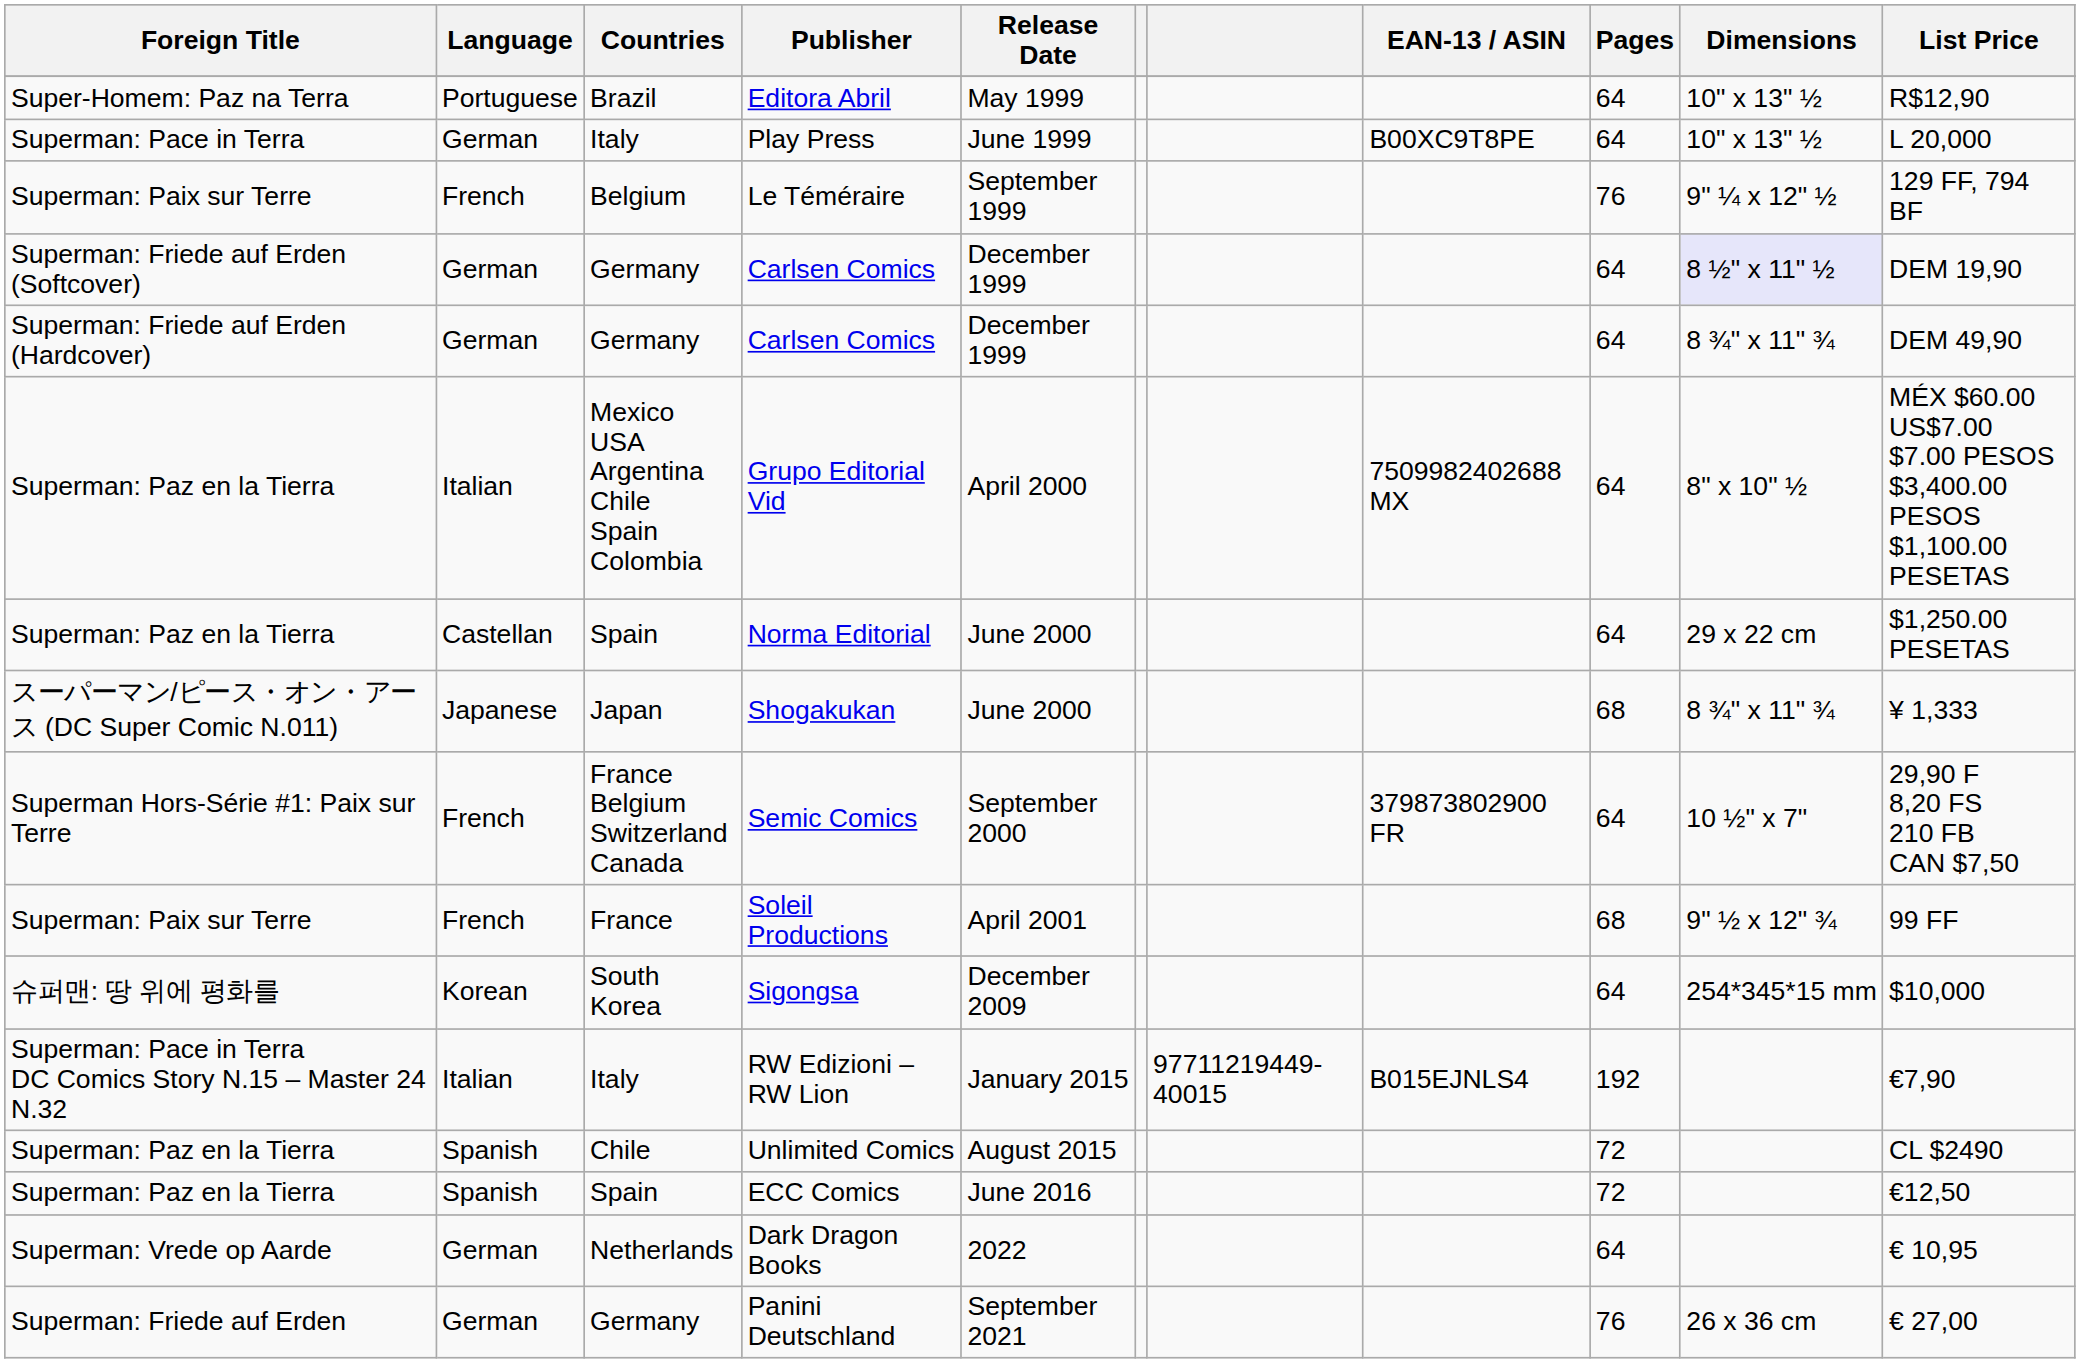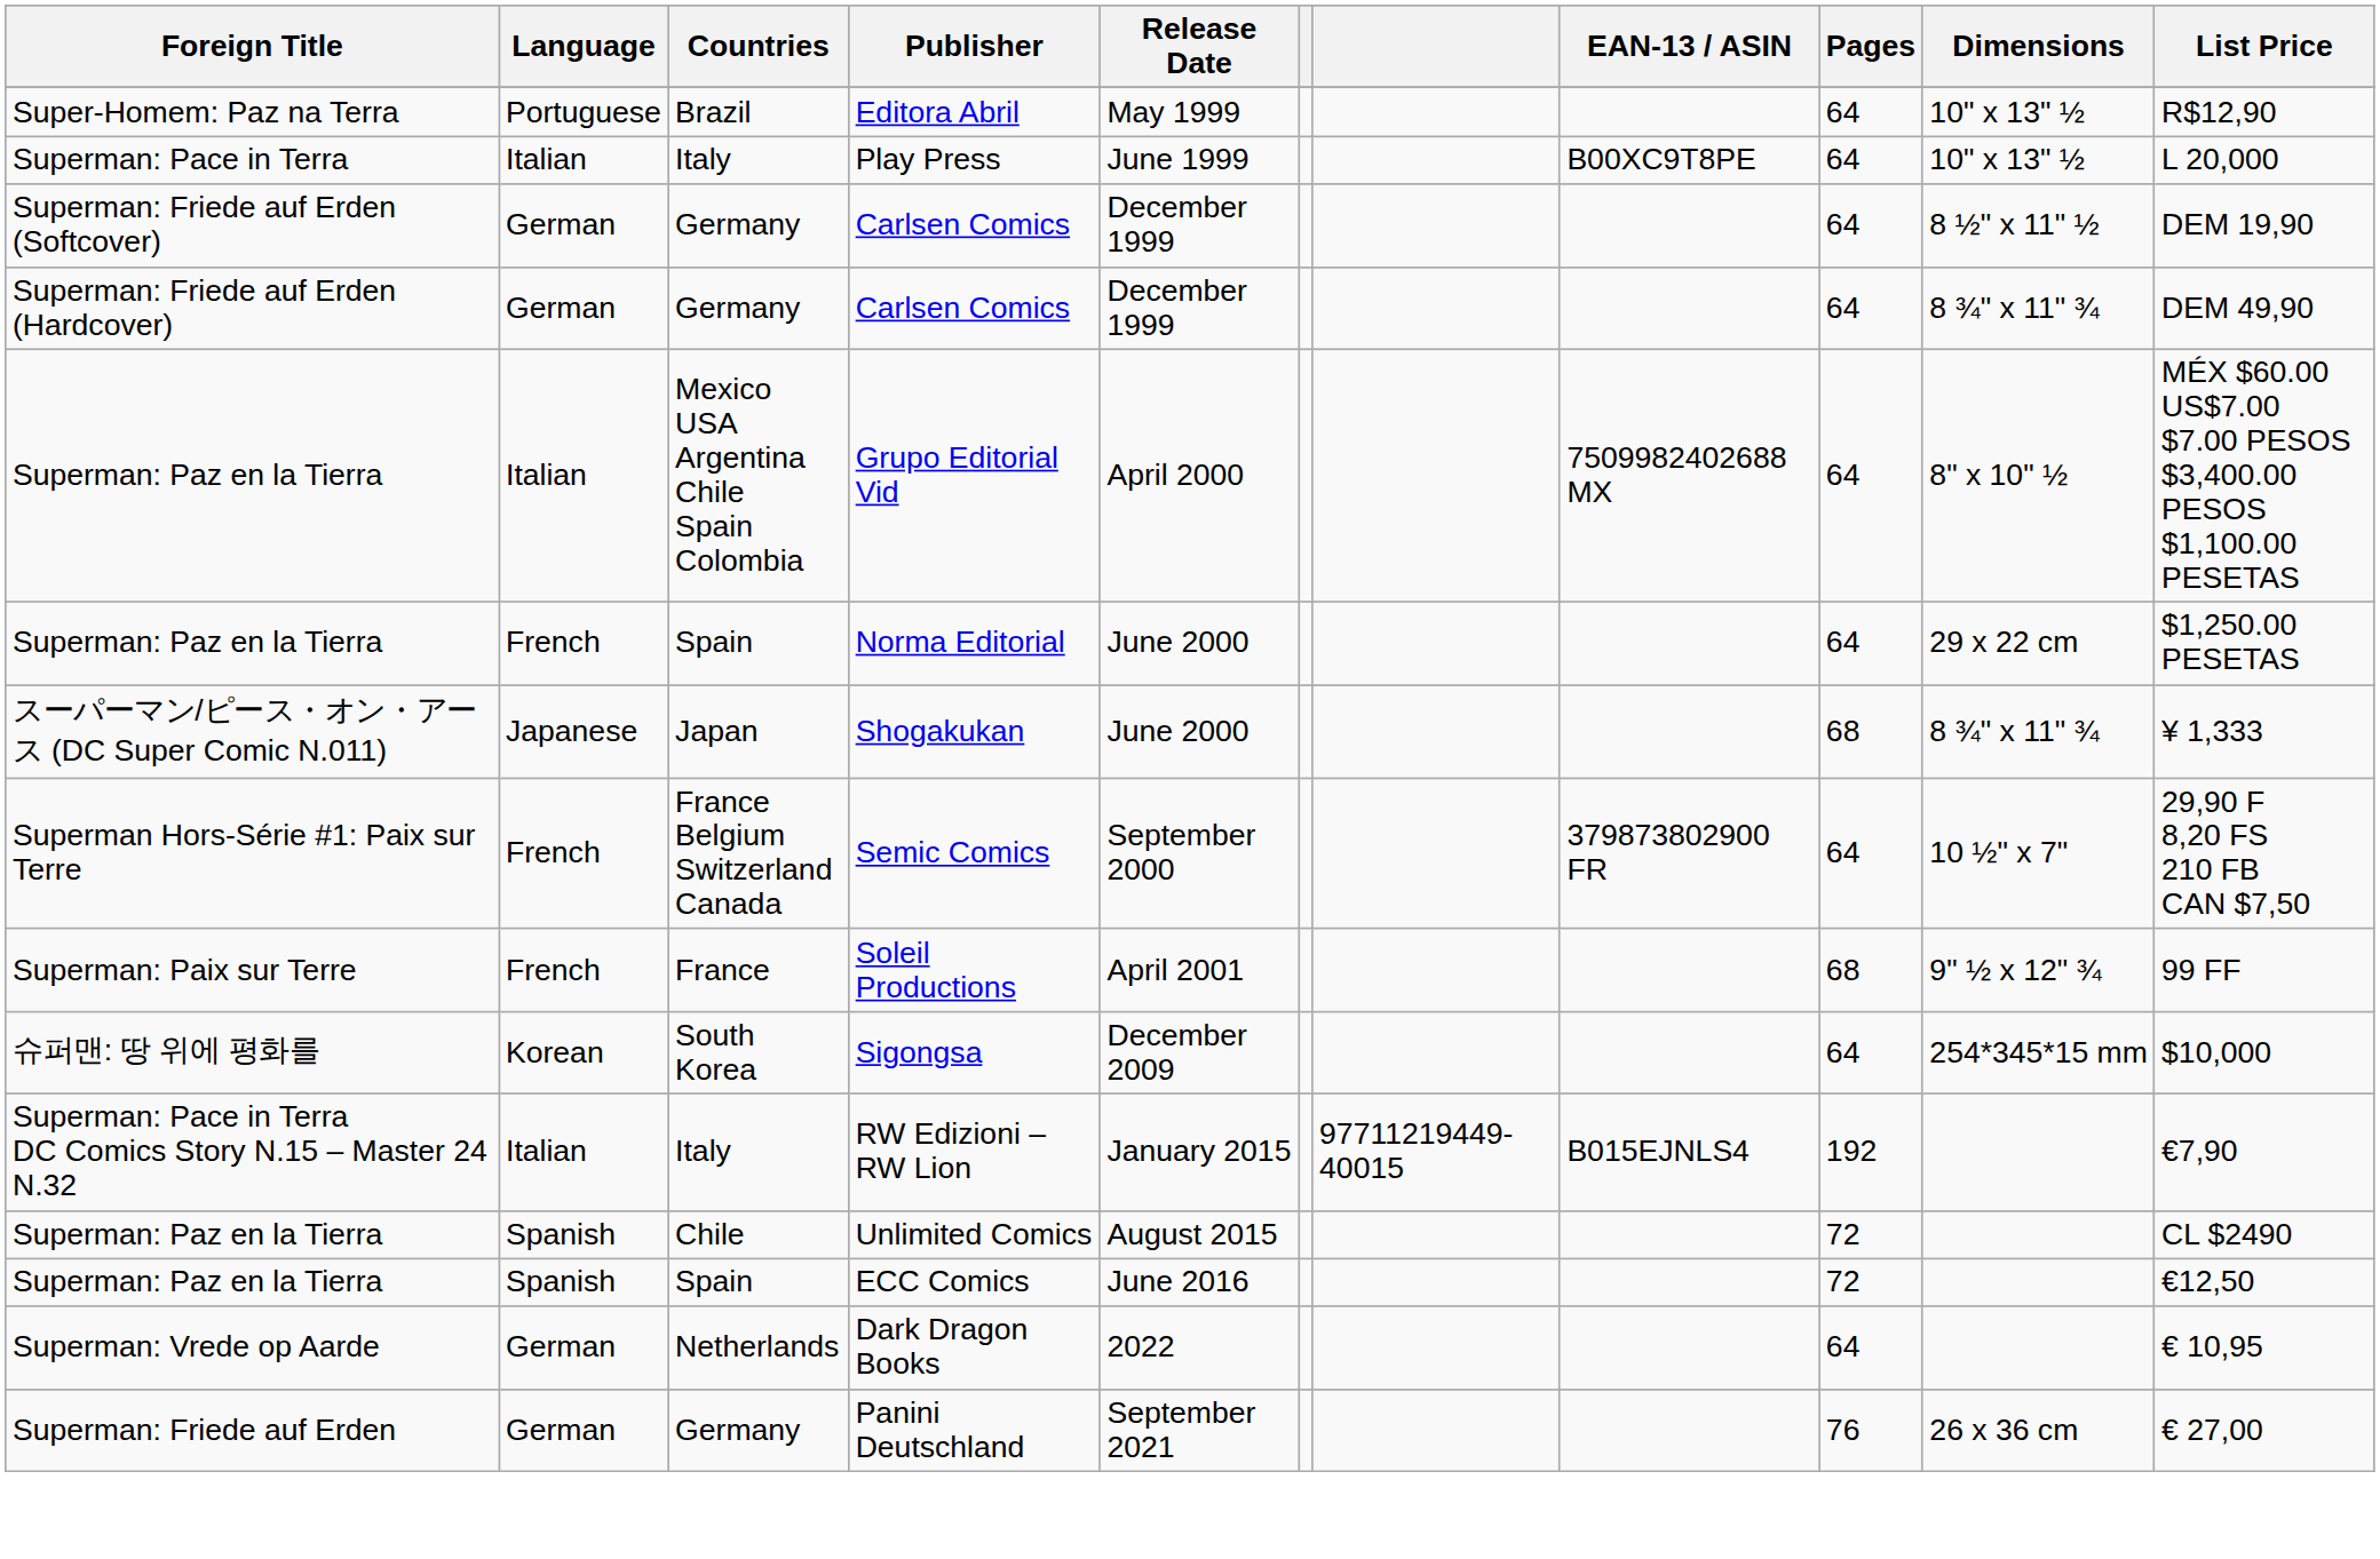Play Press | Language: German -> Italian
- row: Superman: Paix sur Terre | French | Belgium | Le Téméraire | September 1999 | 76 | 9" ¼ x 12" ½ | 129 FF, 794 BF
Superman: Friede auf Erden (Softcover) / Carlsen Comics | Dimensions: lavender background -> no background
Norma Editorial | Language: Castellan -> French
